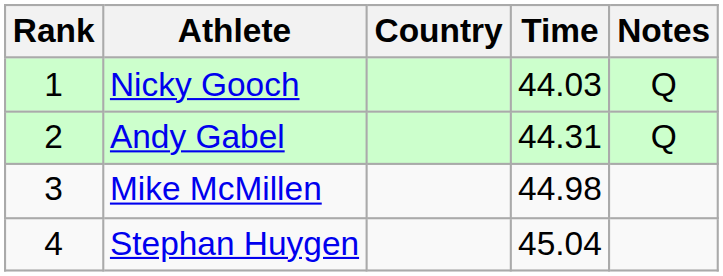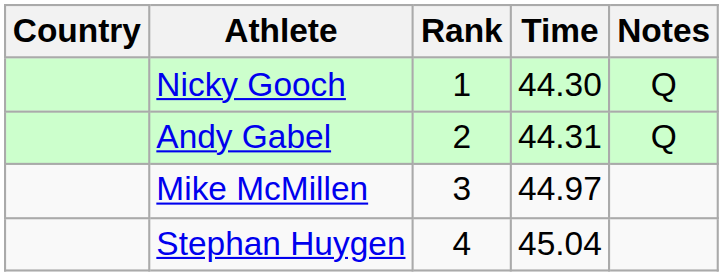columns swapped: Rank <-> Country
Nicky Gooch | Time: 44.03 -> 44.30
Mike McMillen | Time: 44.98 -> 44.97
